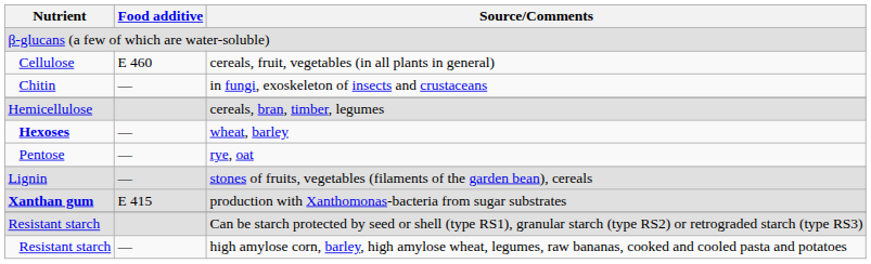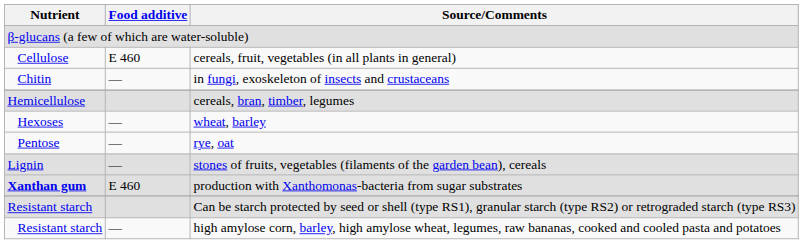wheat, barley | Nutrient: bold -> normal
production with Xanthomonas-bacteria from sugar substrates | Food additive: E 415 -> E 460
